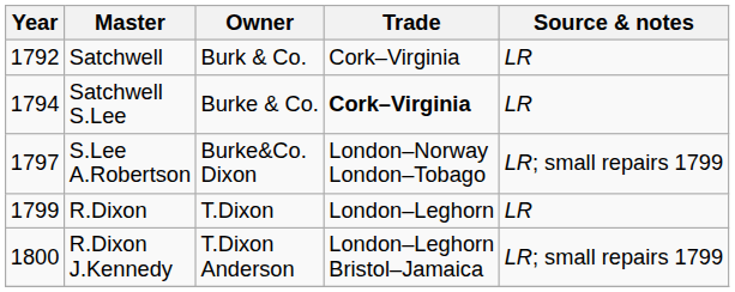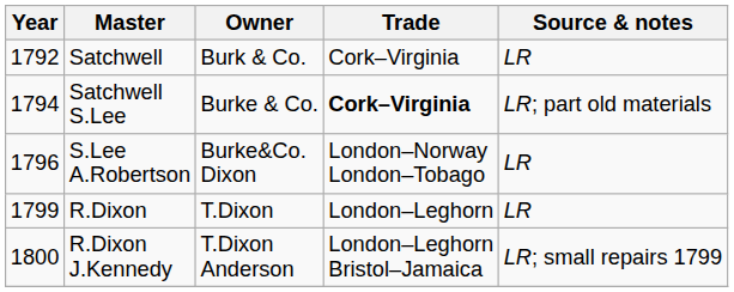Satchwell S.Lee | Source & notes: LR -> LR; part old materials
S.Lee A.Robertson | Year: 1797 -> 1796
S.Lee A.Robertson | Source & notes: LR; small repairs 1799 -> LR
